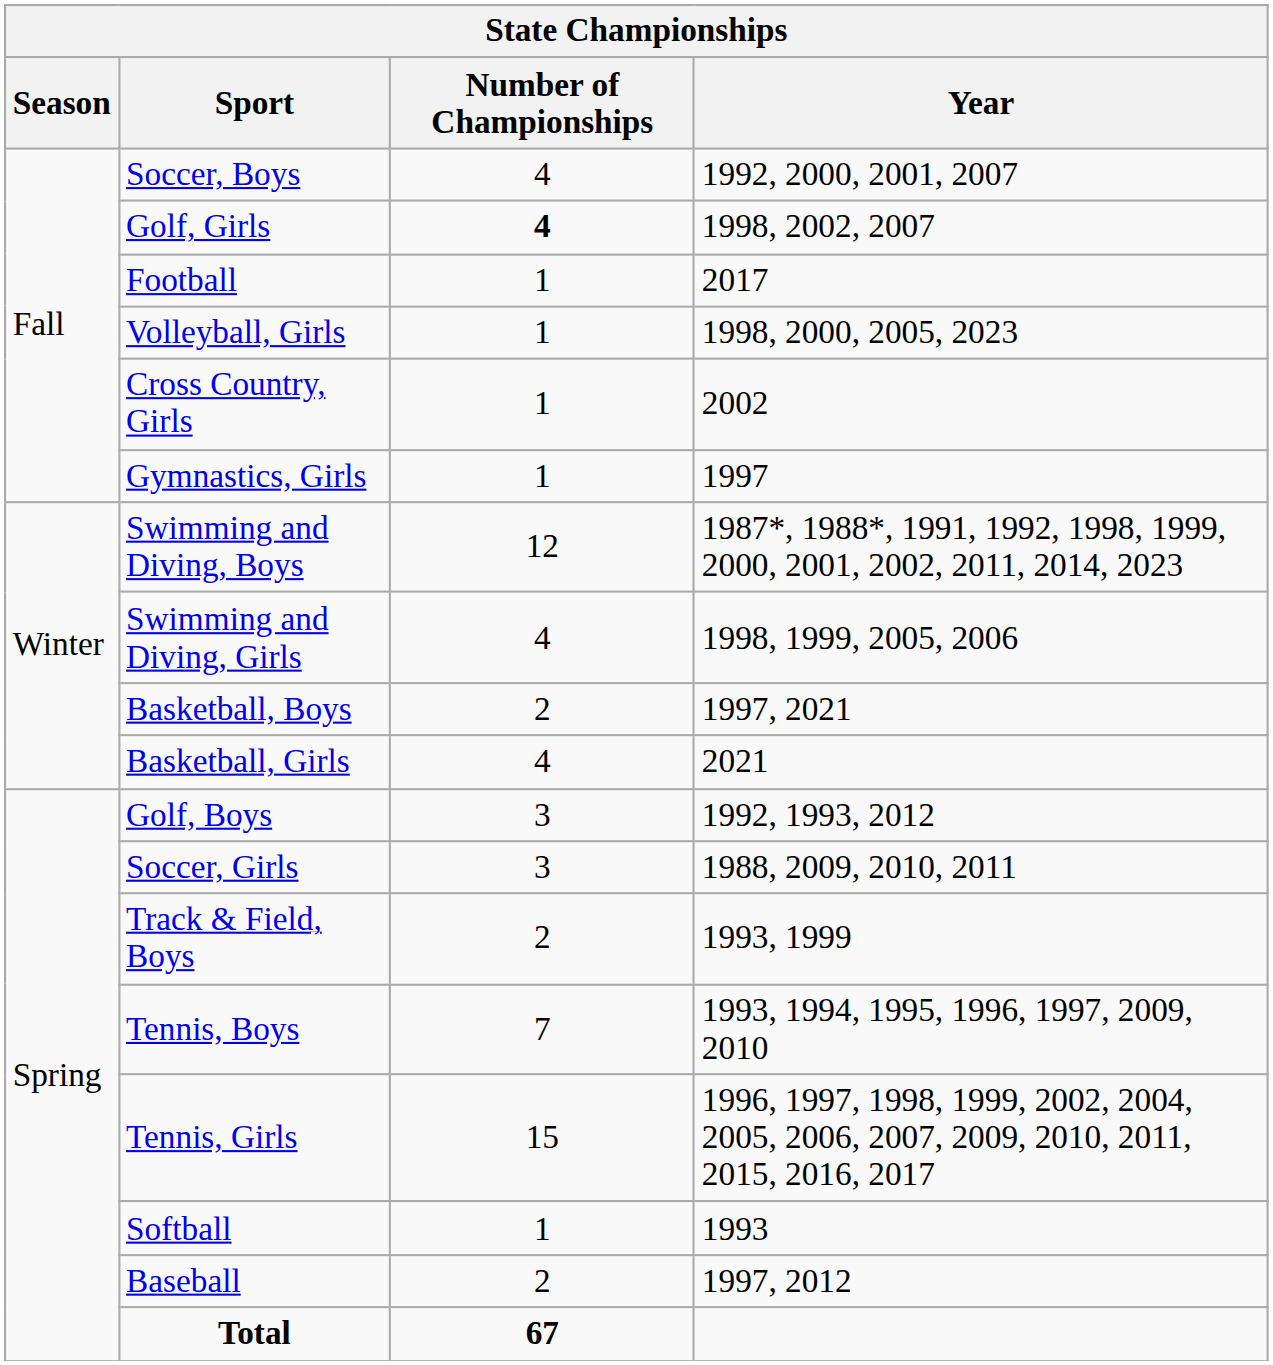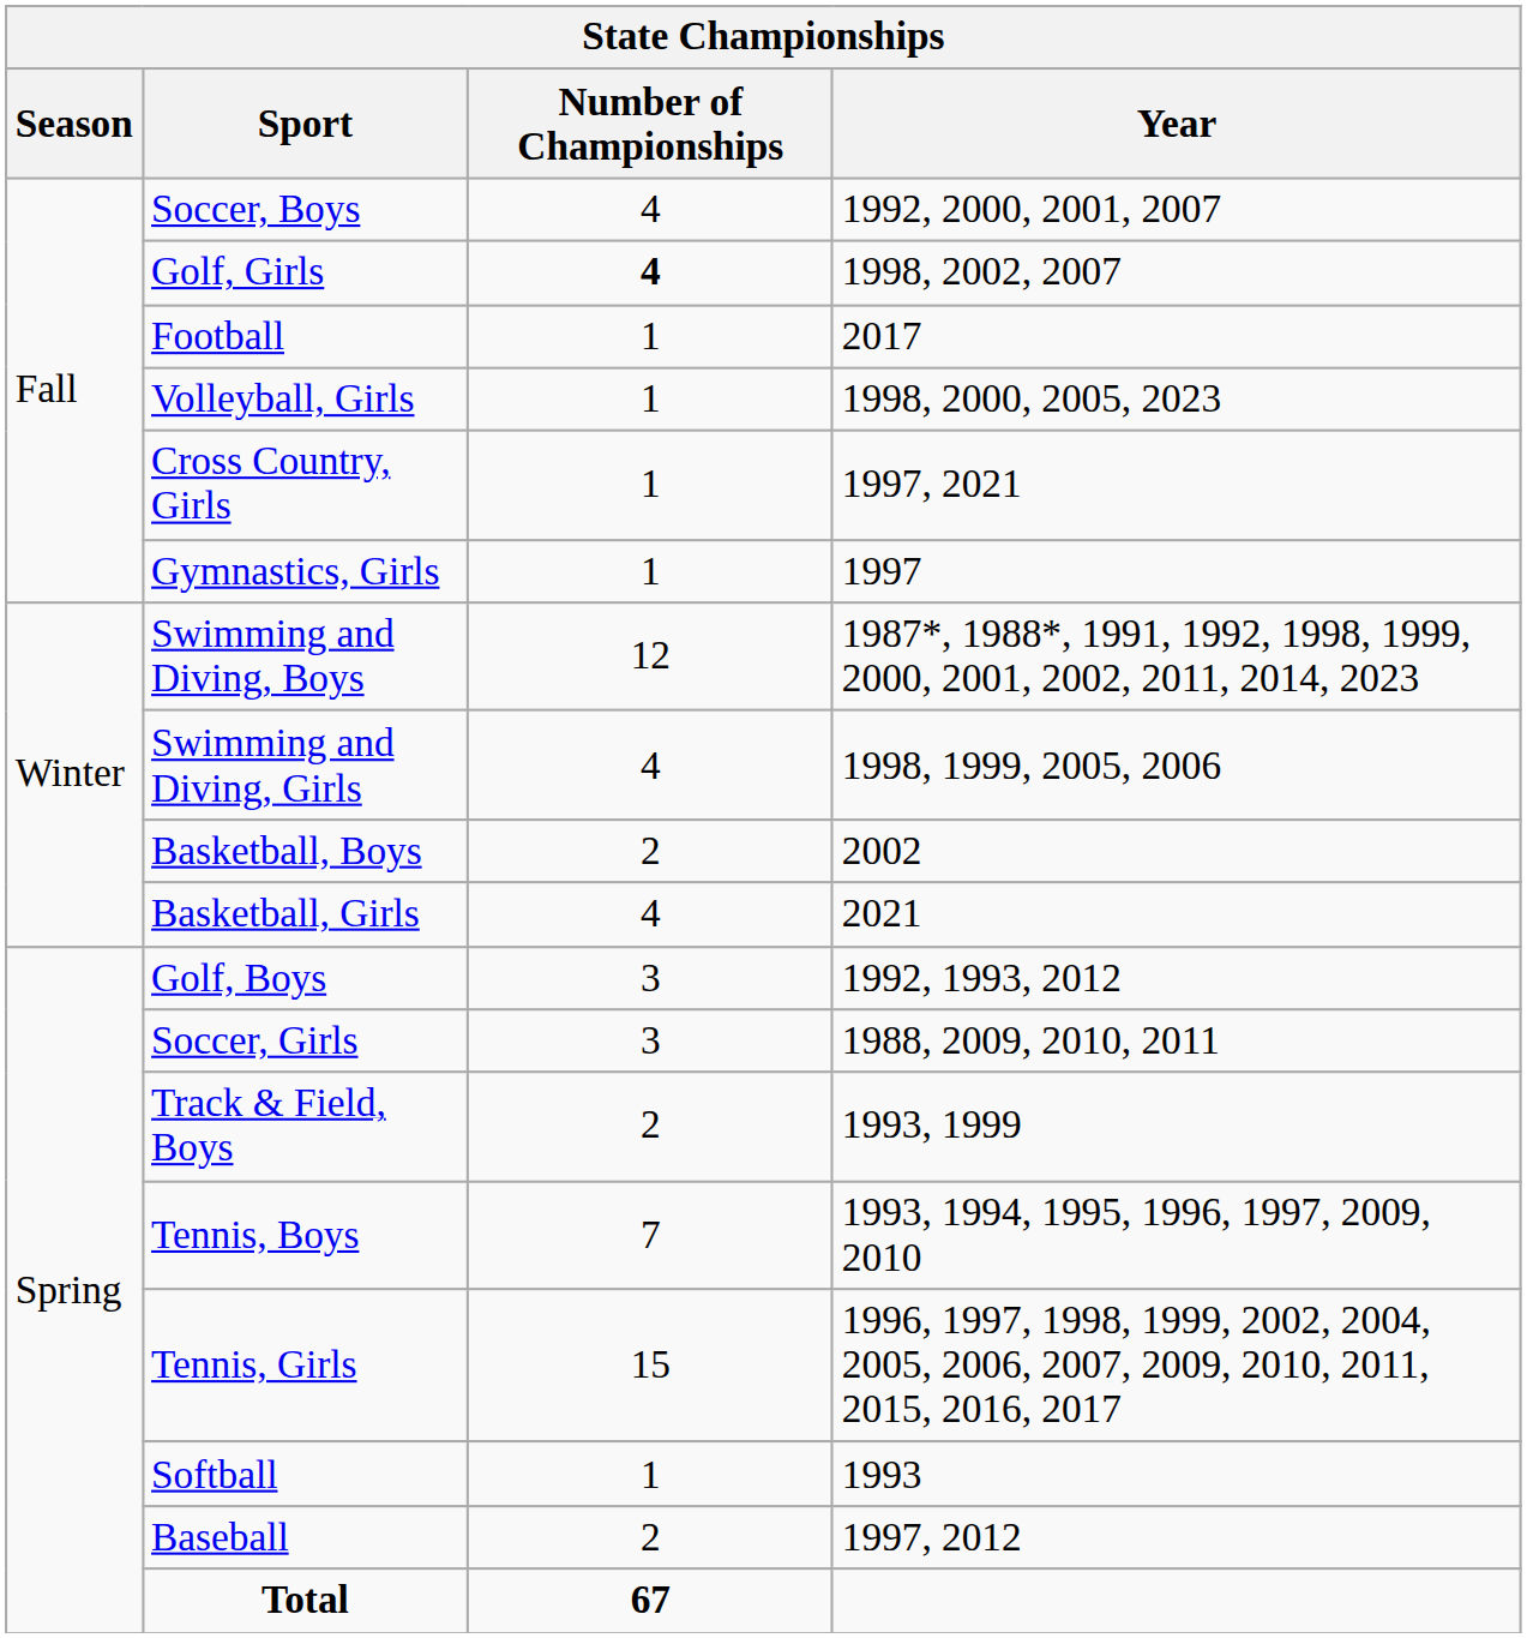Cross Country, Girls | Year: 2002 -> 1997, 2021
Basketball, Boys | Year: 1997, 2021 -> 2002
